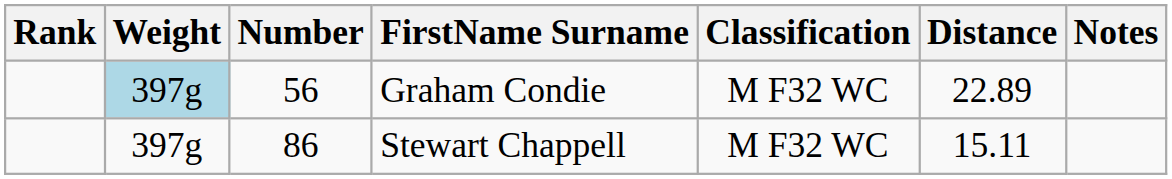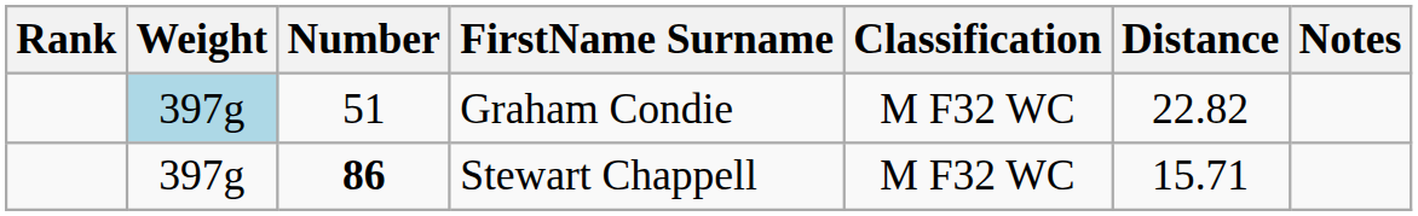Graham Condie | Number: 56 -> 51
Graham Condie | Distance: 22.89 -> 22.82
Stewart Chappell | Number: normal -> bold
Stewart Chappell | Distance: 15.11 -> 15.71
